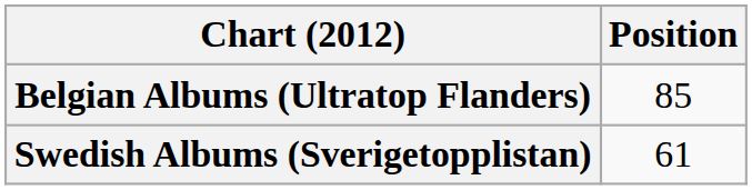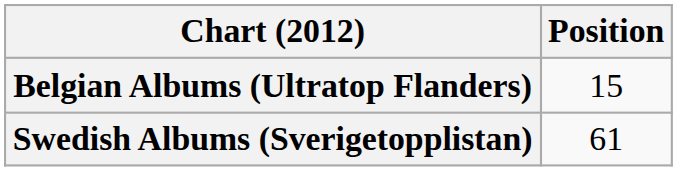Belgian Albums (Ultratop Flanders) | Position: 85 -> 15
